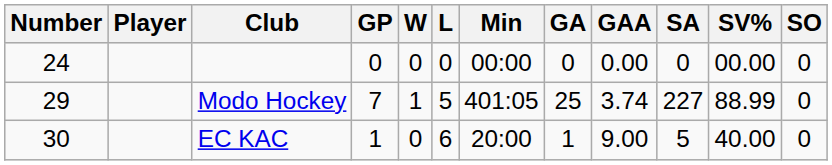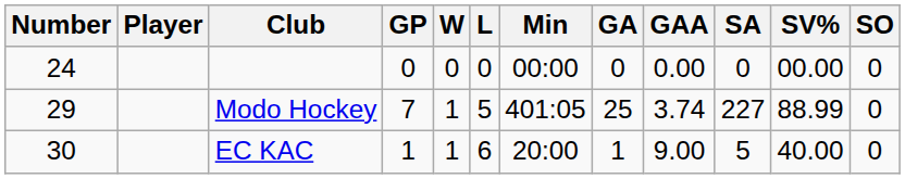EC KAC | W: 0 -> 1
